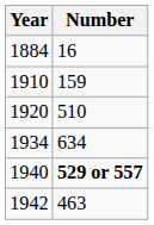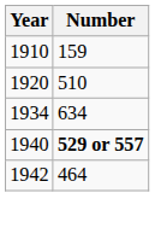- row: 1884 | 16
1942 | Number: 463 -> 464
